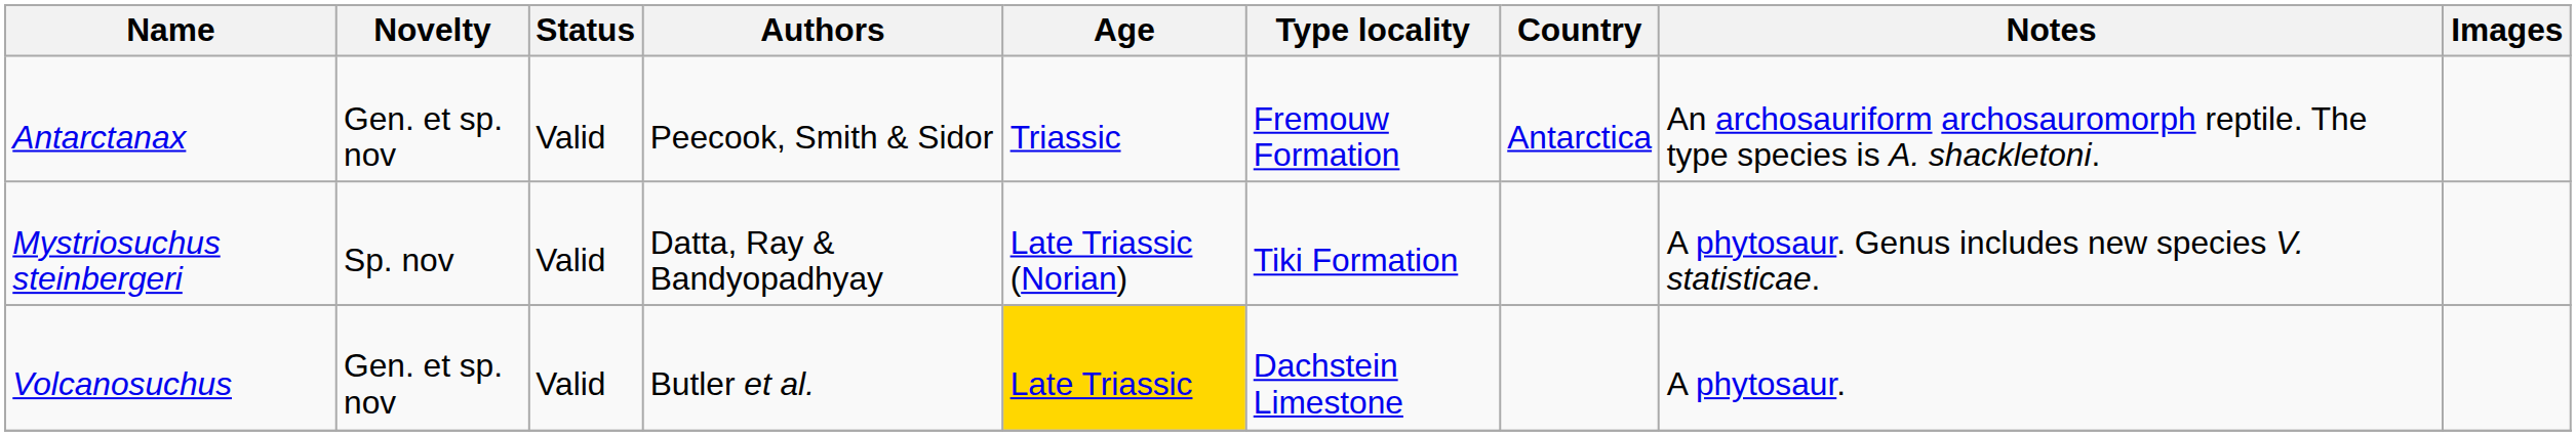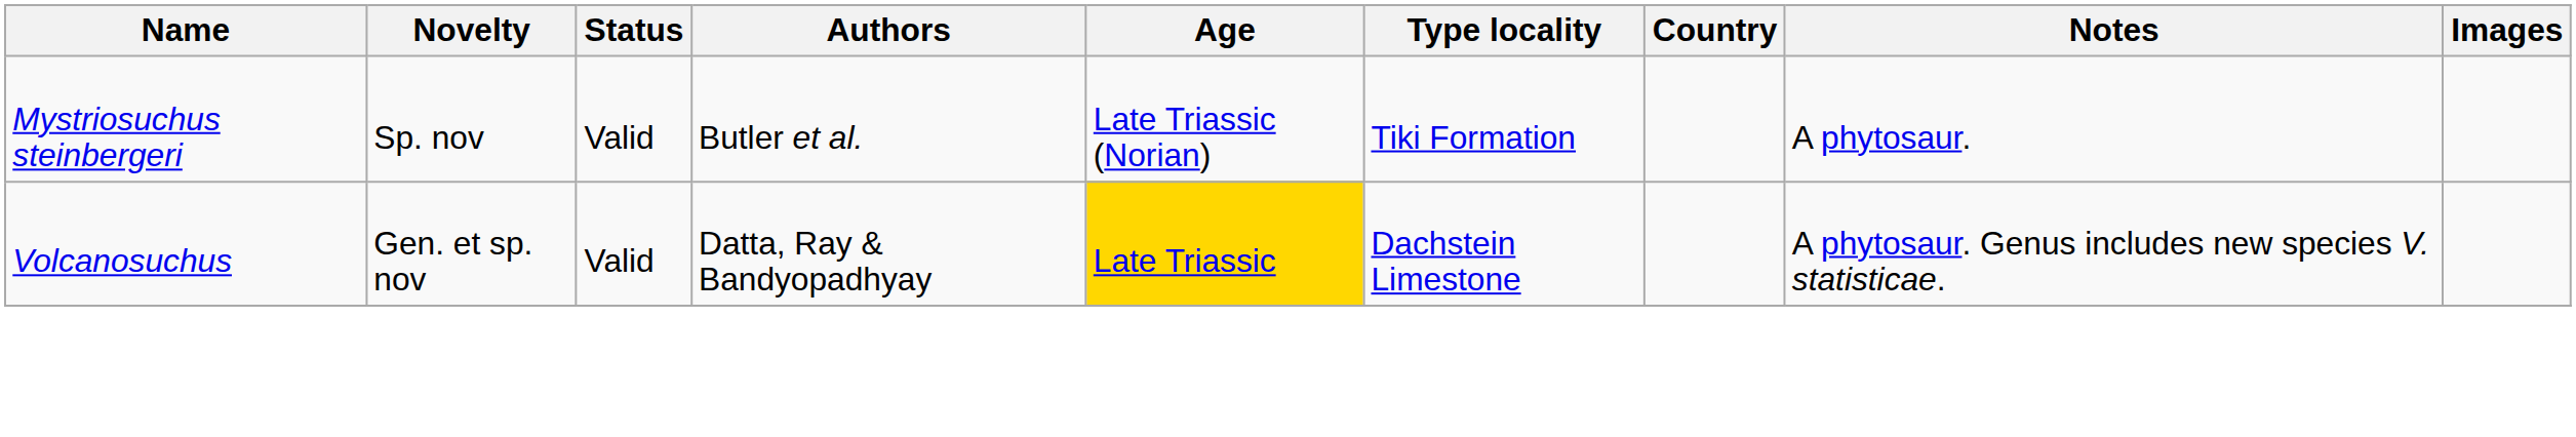- row: Antarctanax | Gen. et sp. nov | Valid | Peecook, Smith & Sidor | Triassic | Fremouw Formation | Antarctica | An archosauriform archosauromorph reptile. The type species is A. shackletoni.
Mystriosuchus steinbergeri | Authors: Datta, Ray & Bandyopadhyay -> Butler et al.
Mystriosuchus steinbergeri | Notes: A phytosaur. Genus includes new species V. statisticae. -> A phytosaur.
Volcanosuchus | Authors: Butler et al. -> Datta, Ray & Bandyopadhyay
Volcanosuchus | Notes: A phytosaur. -> A phytosaur. Genus includes new species V. statisticae.
